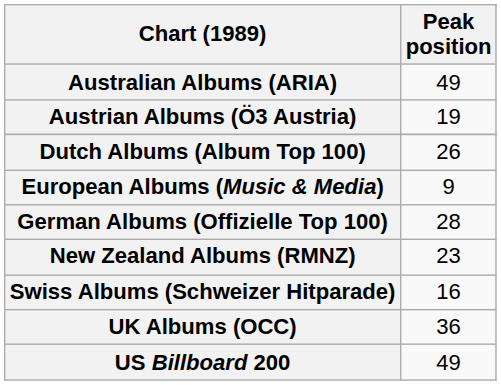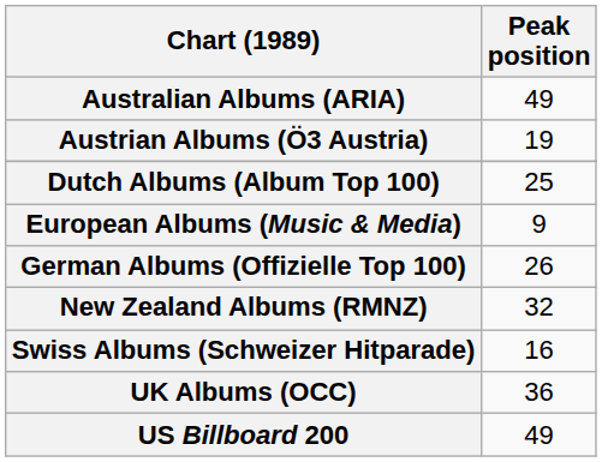Dutch Albums (Album Top 100) | Peak position: 26 -> 25
German Albums (Offizielle Top 100) | Peak position: 28 -> 26
New Zealand Albums (RMNZ) | Peak position: 23 -> 32
